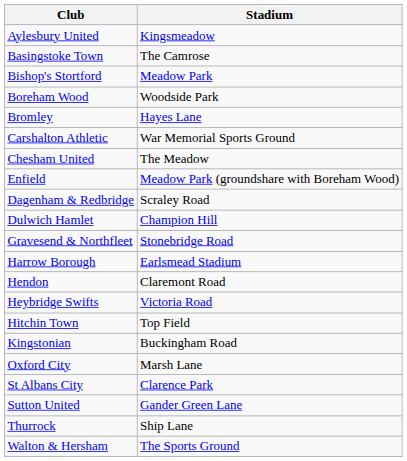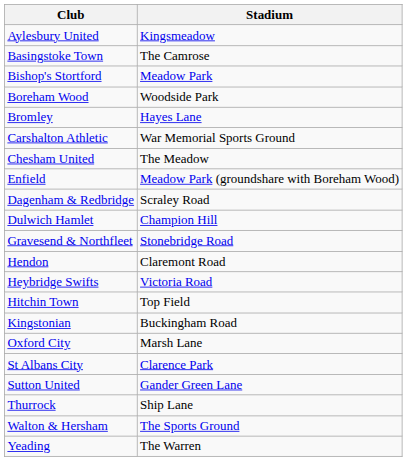- row: Harrow Borough | Earlsmead Stadium
+ row: Yeading | The Warren
